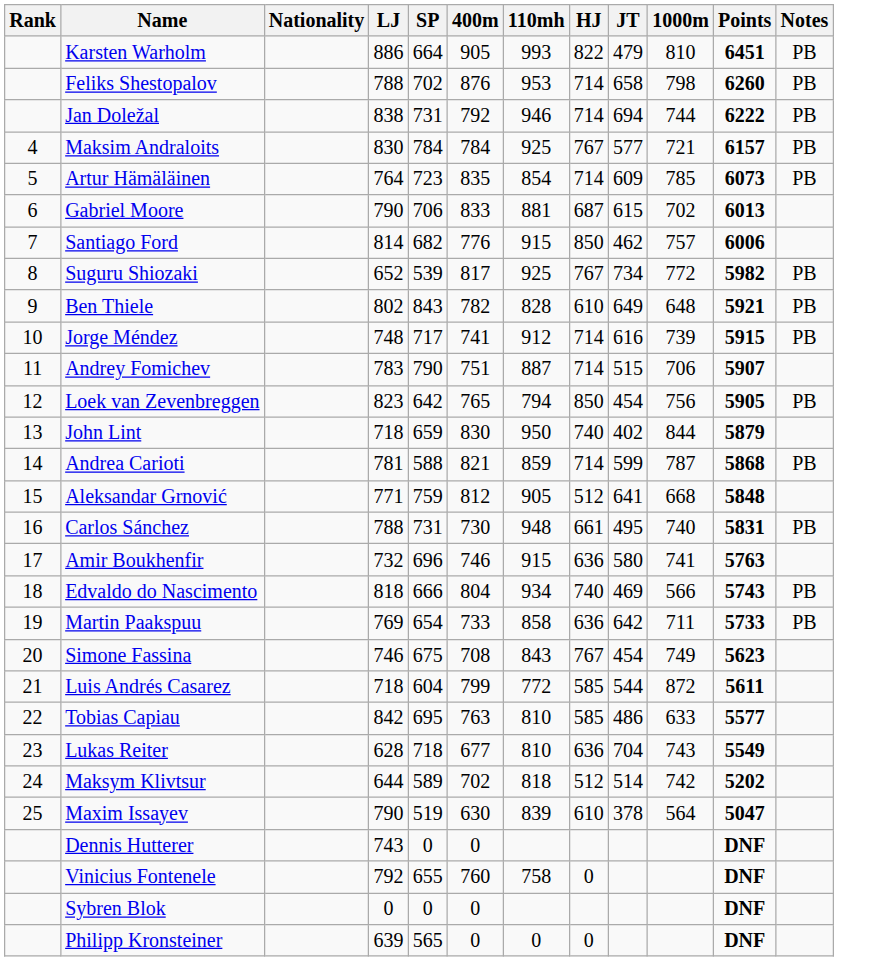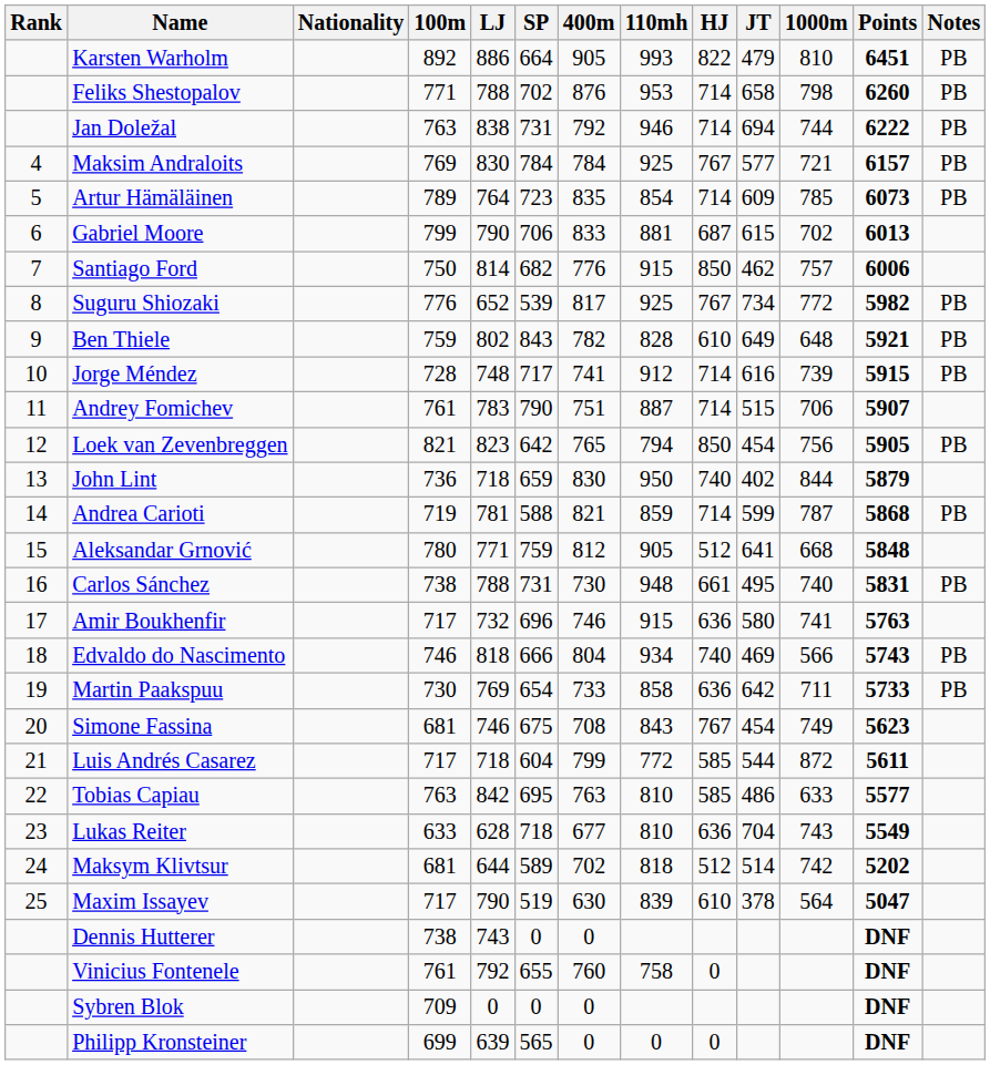+ column: 100m | 892 | 771 | 763 | 769 | 789 | 799 | 750 | 776 | 759 | 728 | 761 | 821 | 736 | 719 | 780 | 738 | 717 | 746 | 730 | 681 | 717 | 763 | 633 | 681 | 717 | 738 | 761 | 709 | 699
